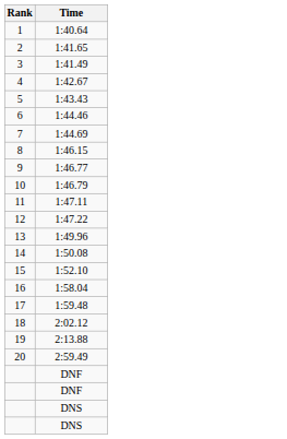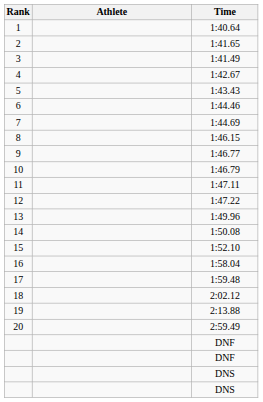+ column: Athlete
